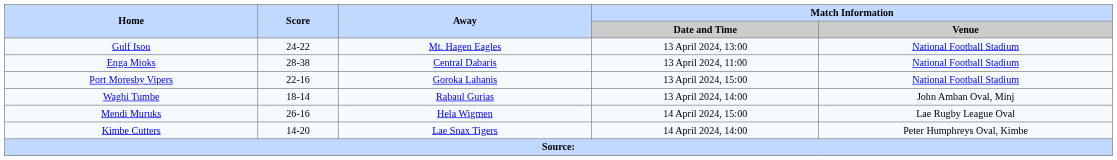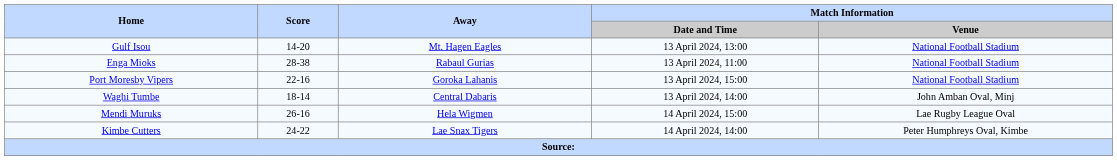Gulf Isou | Score: 24-22 -> 14-20
Enga Mioks | Away: Central Dabaris -> Rabaul Gurias
Waghi Tumbe | Away: Rabaul Gurias -> Central Dabaris
Kimbe Cutters | Score: 14-20 -> 24-22
